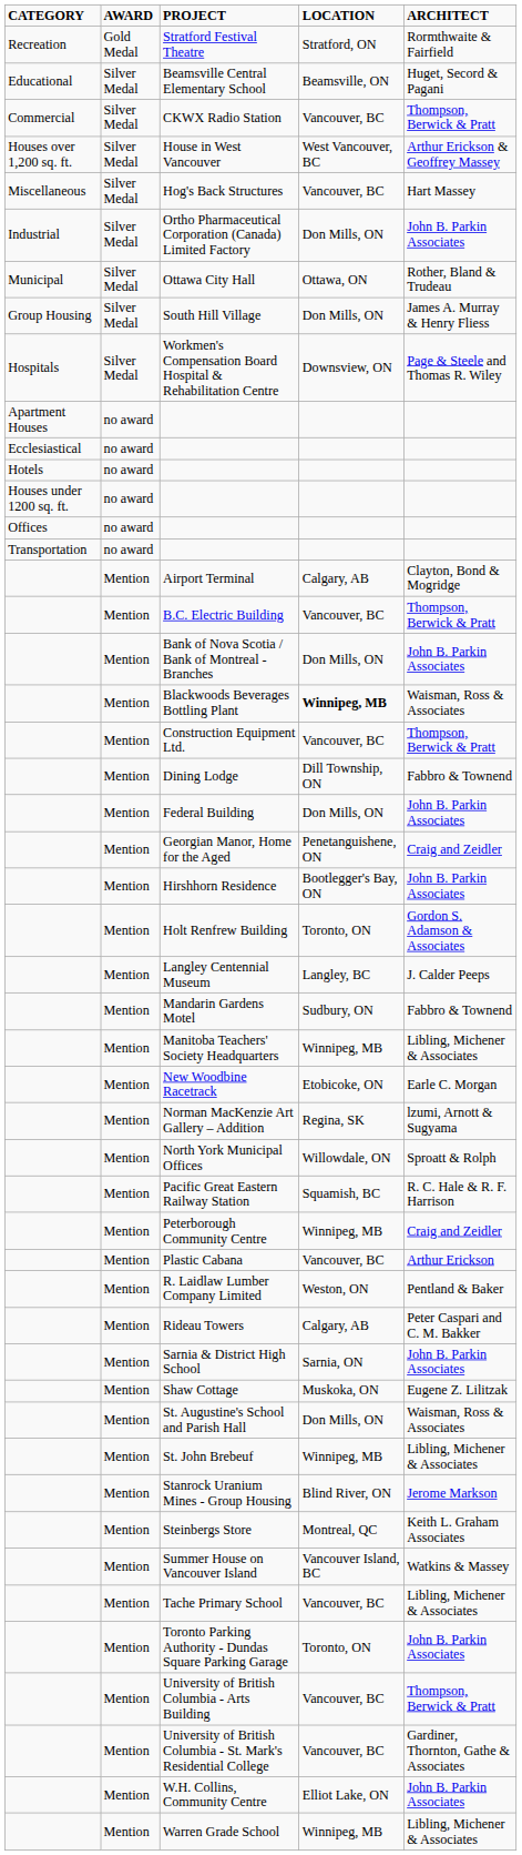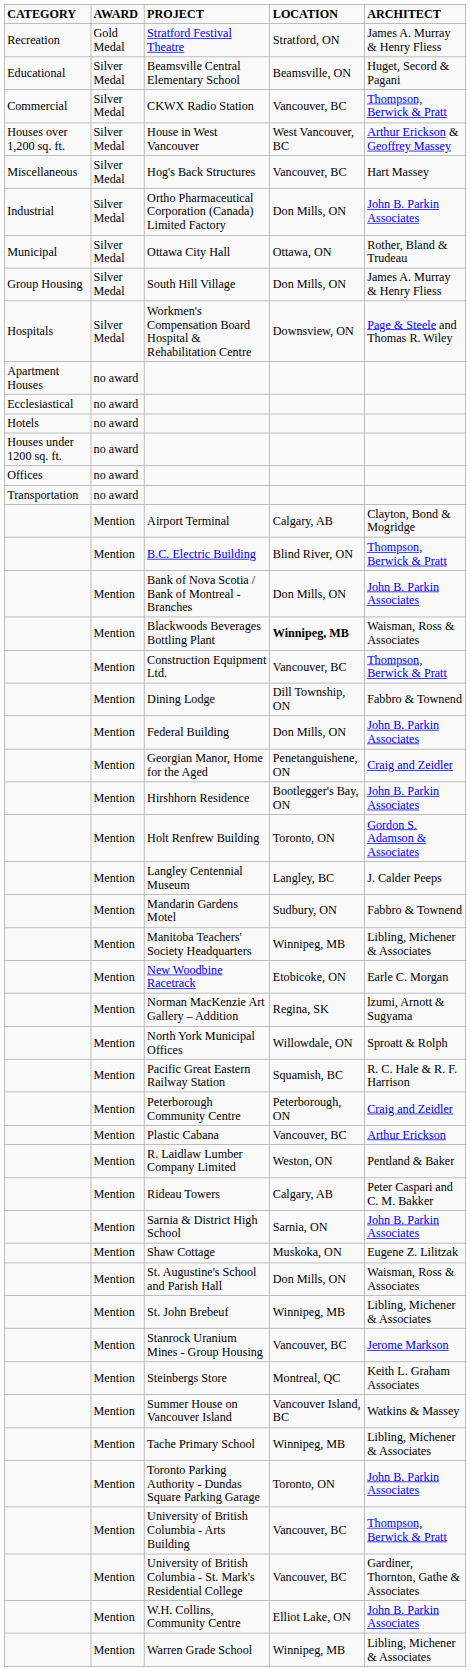Stratford Festival Theatre | ARCHITECT: Rormthwaite & Fairfield -> James A. Murray & Henry Fliess
B.C. Electric Building | LOCATION: Vancouver, BC -> Blind River, ON
Peterborough Community Centre | LOCATION: Winnipeg, MB -> Peterborough, ON
Stanrock Uranium Mines - Group Housing | LOCATION: Blind River, ON -> Vancouver, BC
Tache Primary School | LOCATION: Vancouver, BC -> Winnipeg, MB
